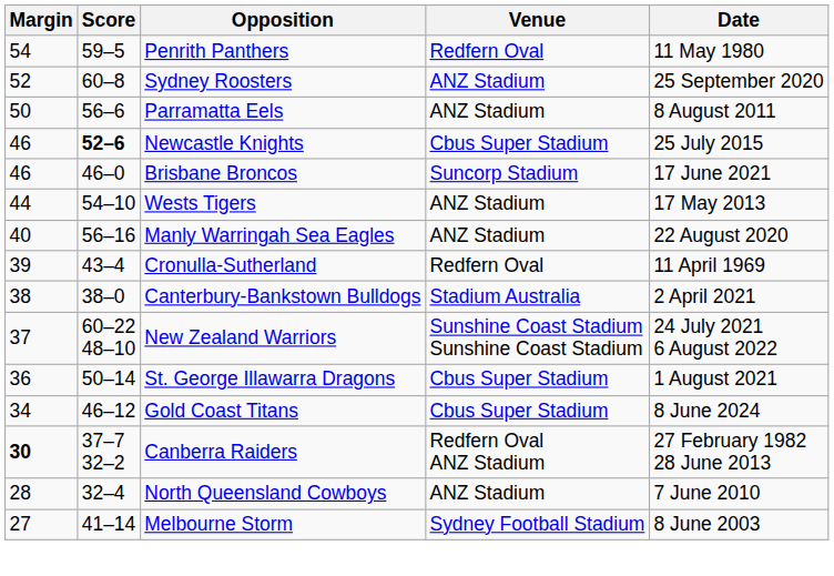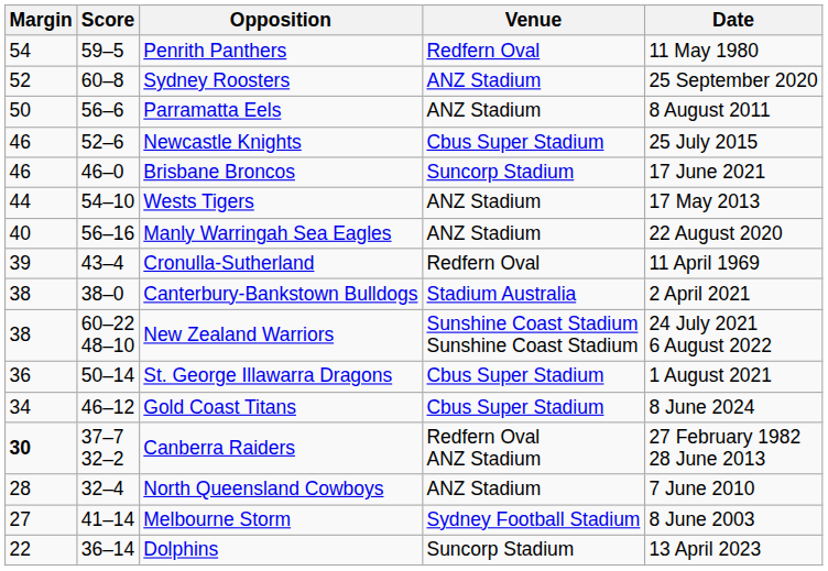Newcastle Knights | Score: bold -> normal
New Zealand Warriors | Margin: 37 -> 38
+ row: 22 | 36–14 | Dolphins | Suncorp Stadium | 13 April 2023
